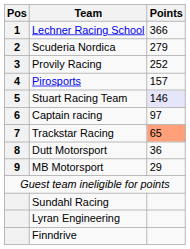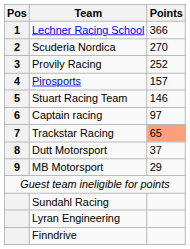Scuderia Nordica | Points: 279 -> 270
Stuart Racing Team | Points: lavender background -> no background
Dutt Motorsport | Points: 36 -> 37
